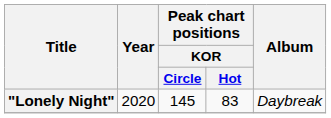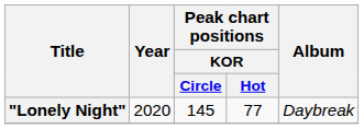"Lonely Night" | Peak chart positions / KOR / Hot: 83 -> 77
